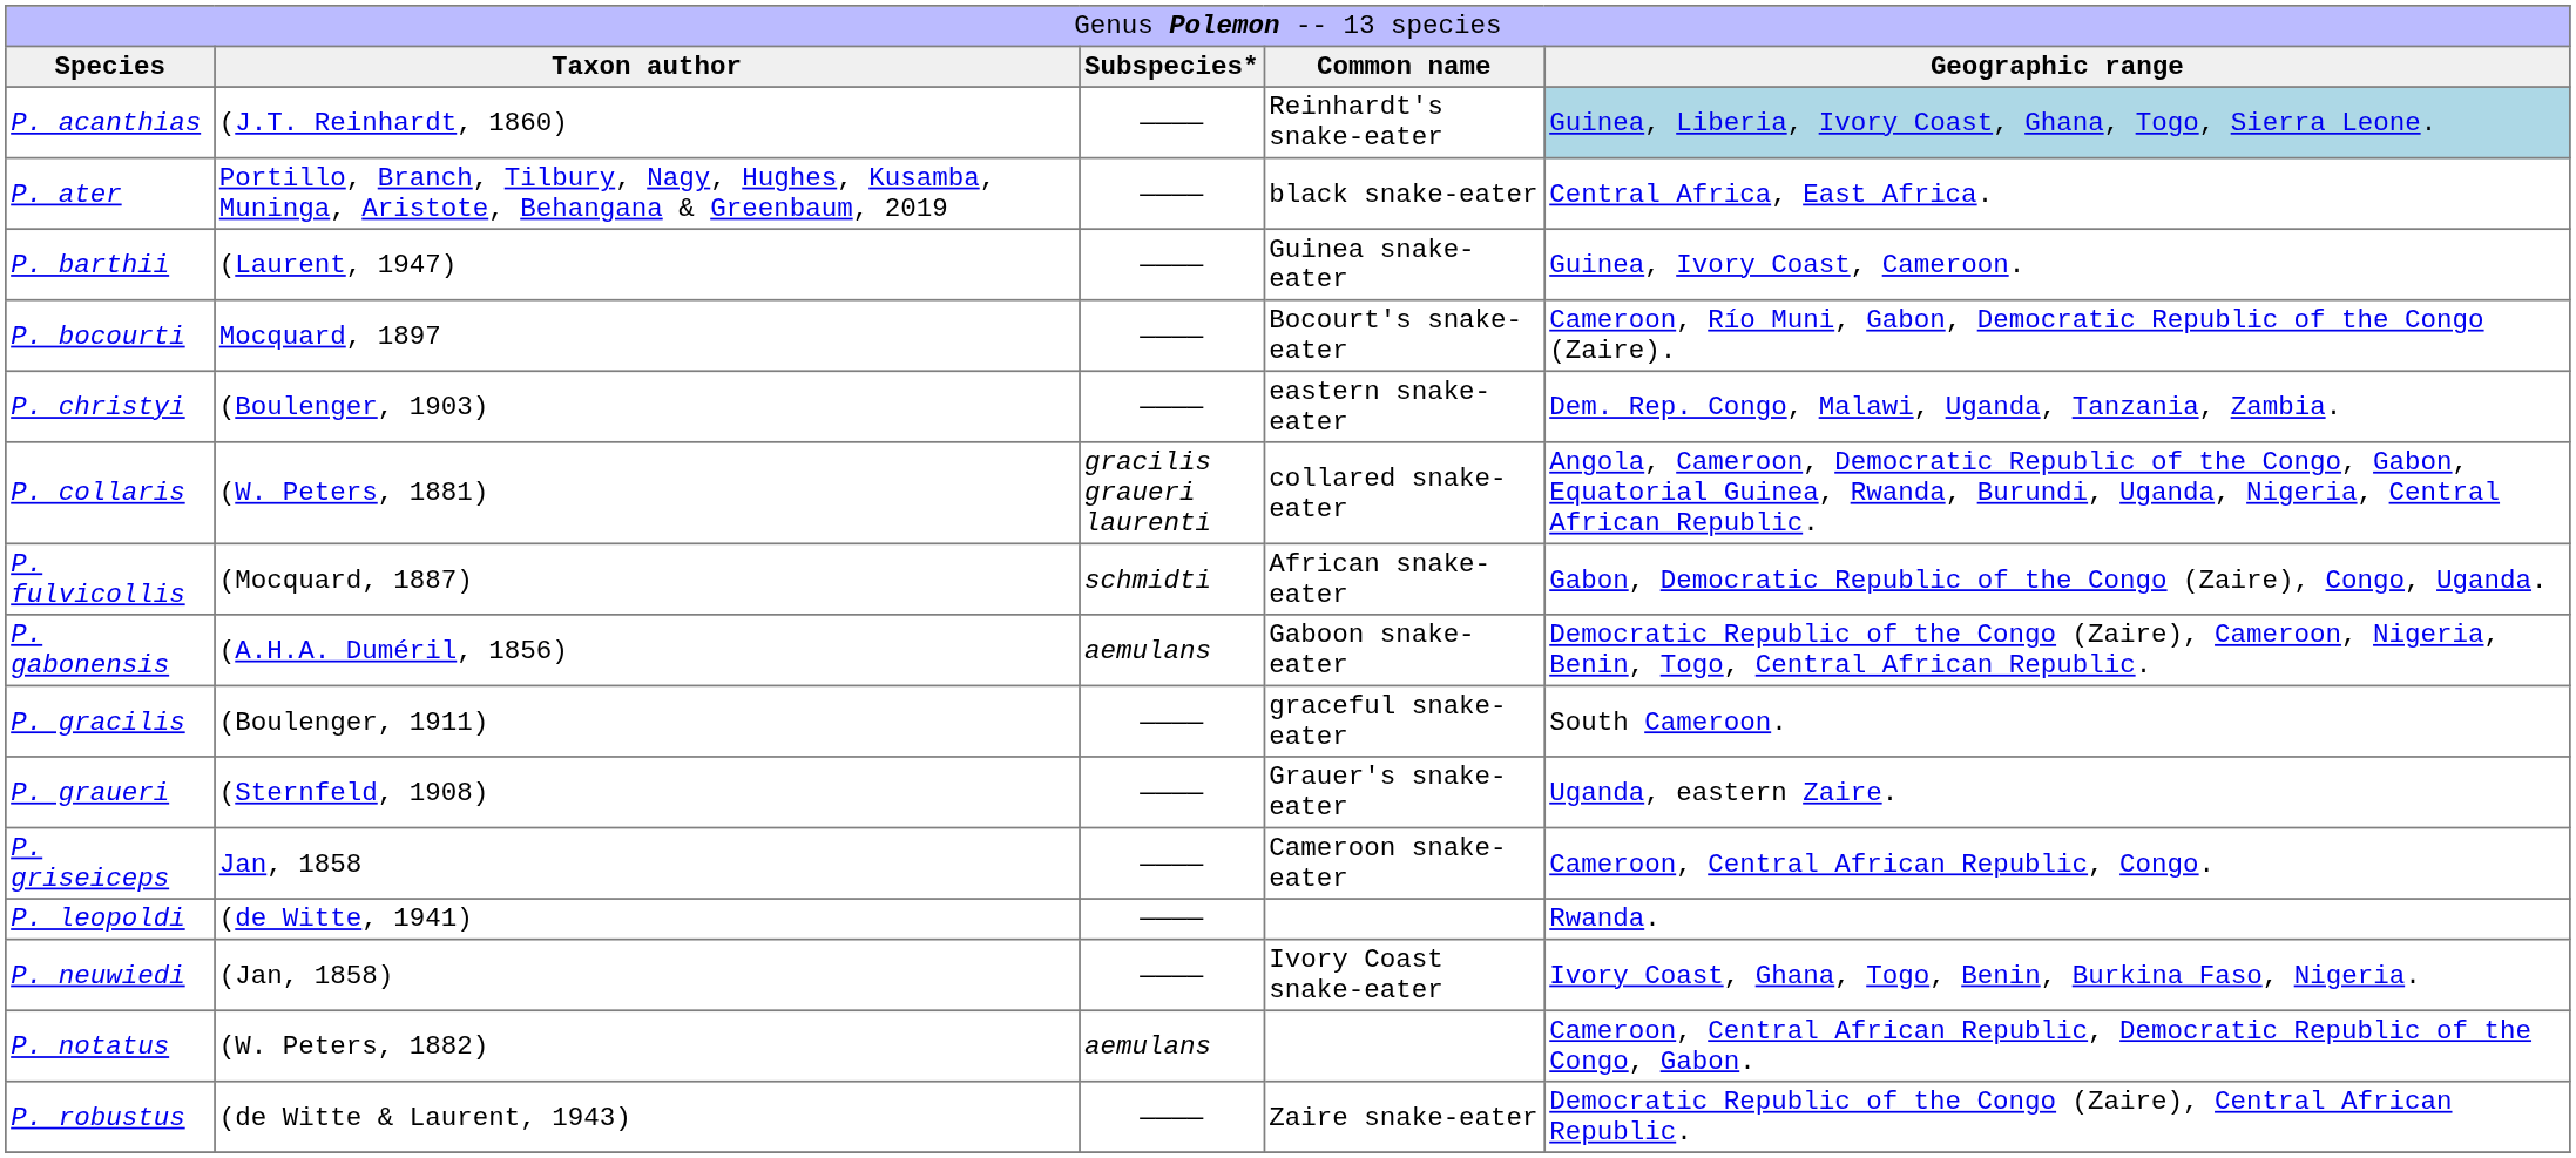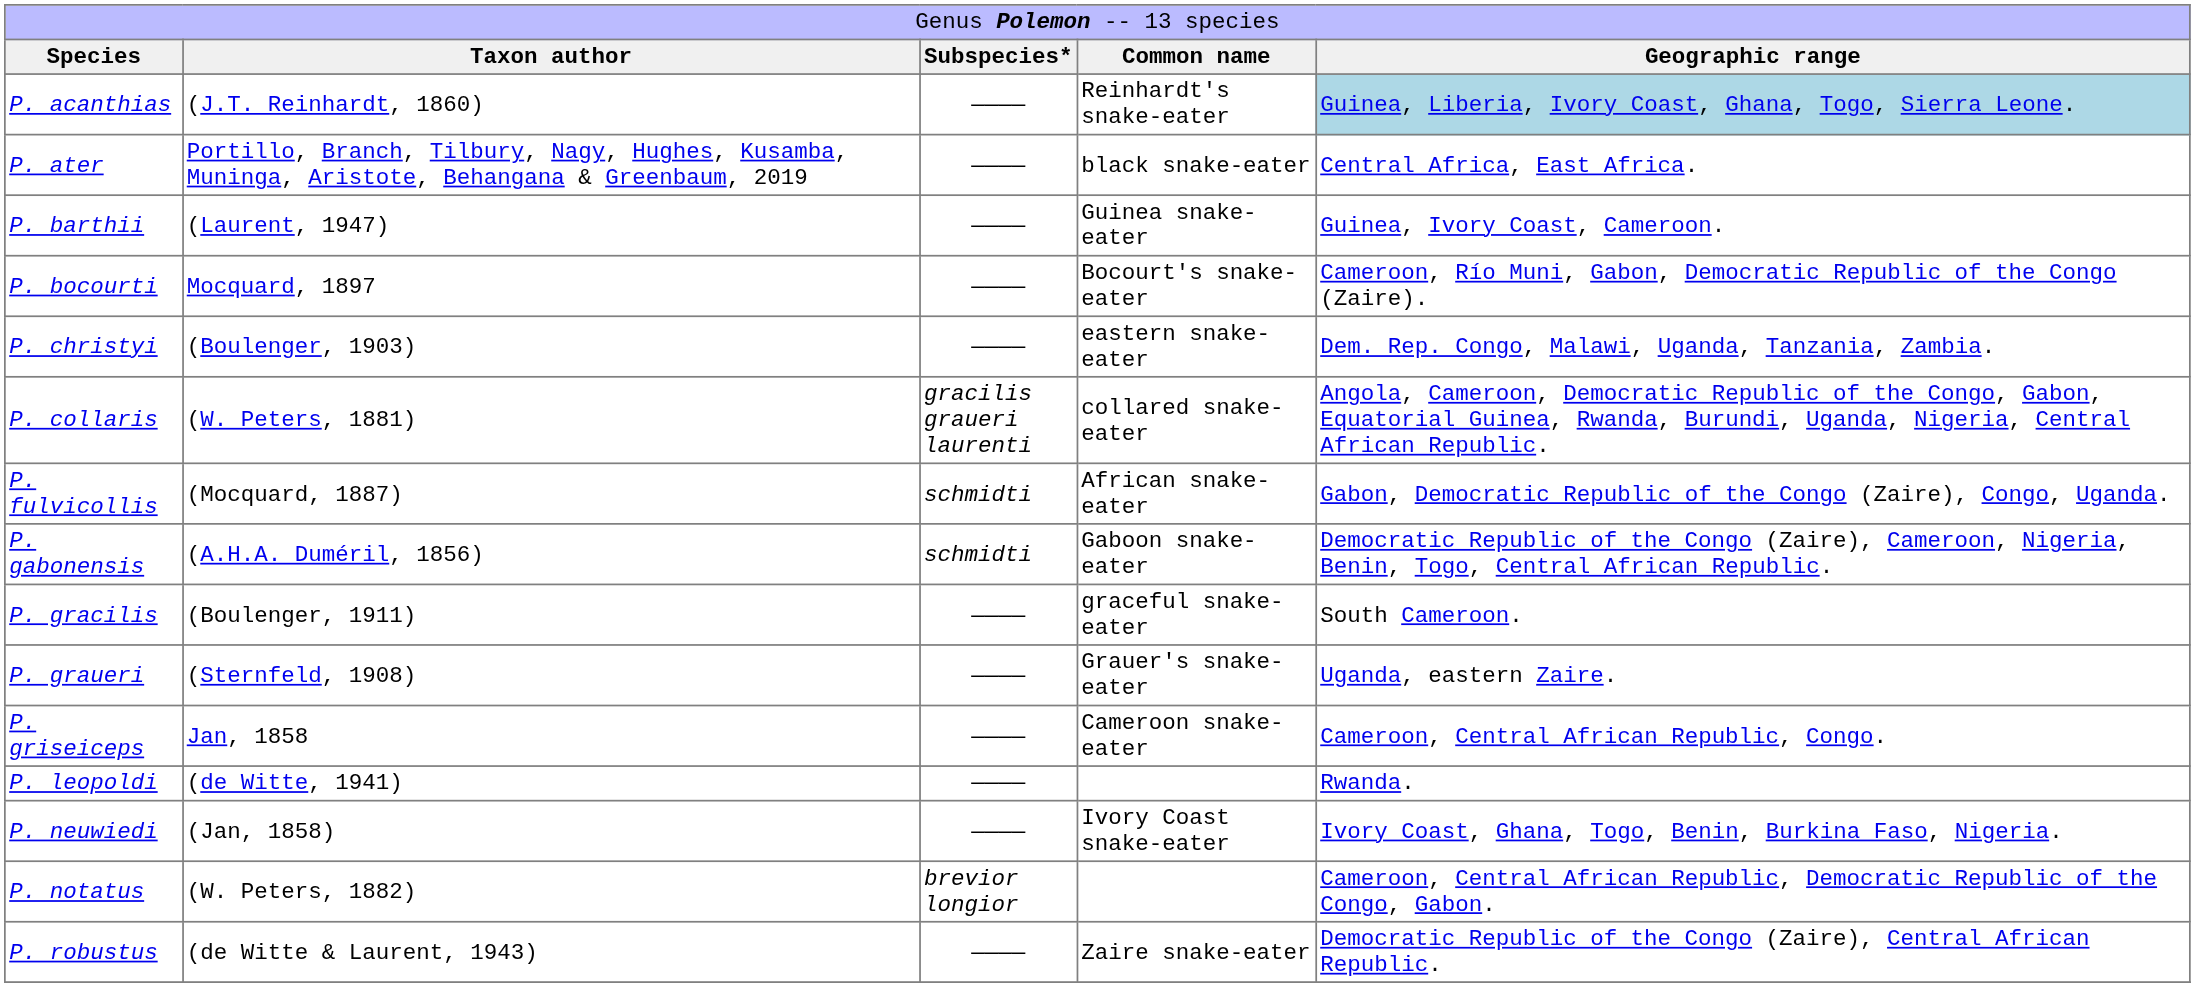P. gabonensis | column 3: aemulans -> schmidti
P. notatus | column 3: aemulans -> brevior longior
